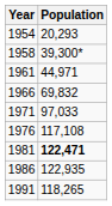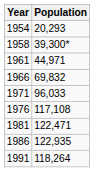1971 | Population: 97,033 -> 96,033
1981 | Population: bold -> normal
1991 | Population: 118,265 -> 118,264
